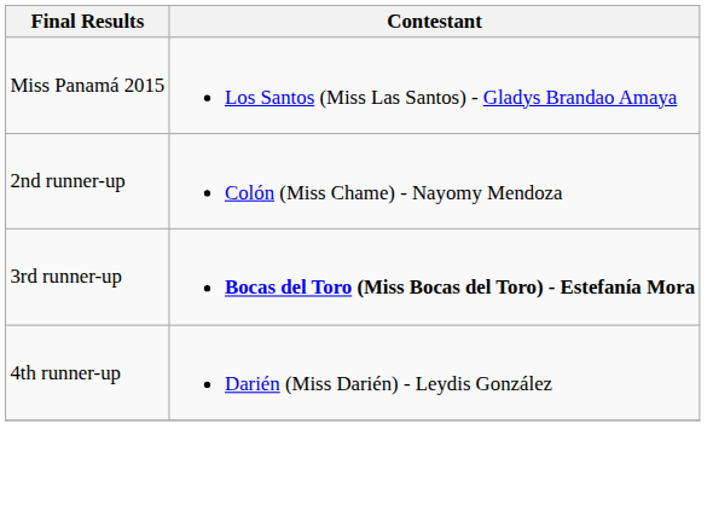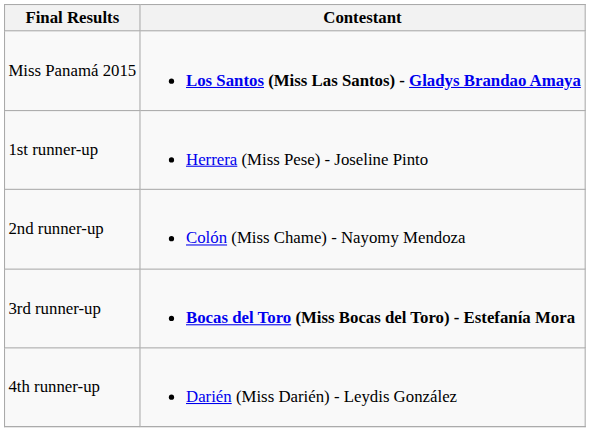Miss Panamá 2015 | Contestant: normal -> bold
+ row: 1st runner-up | Herrera (Miss Pese) - Joseline Pinto
